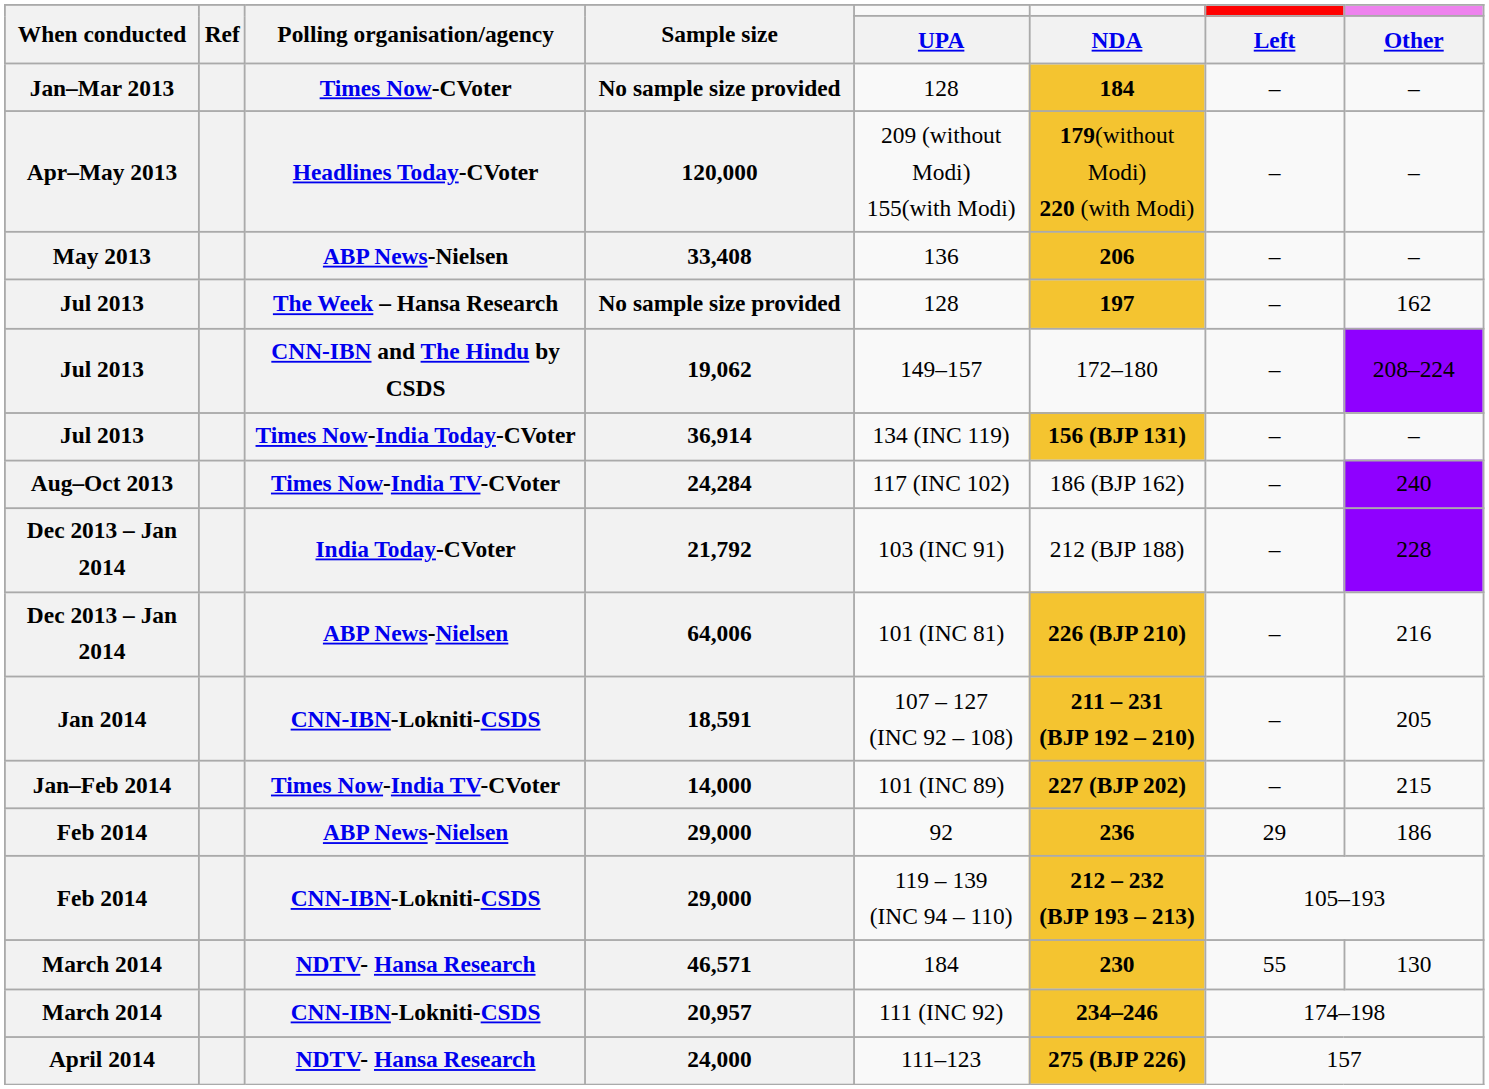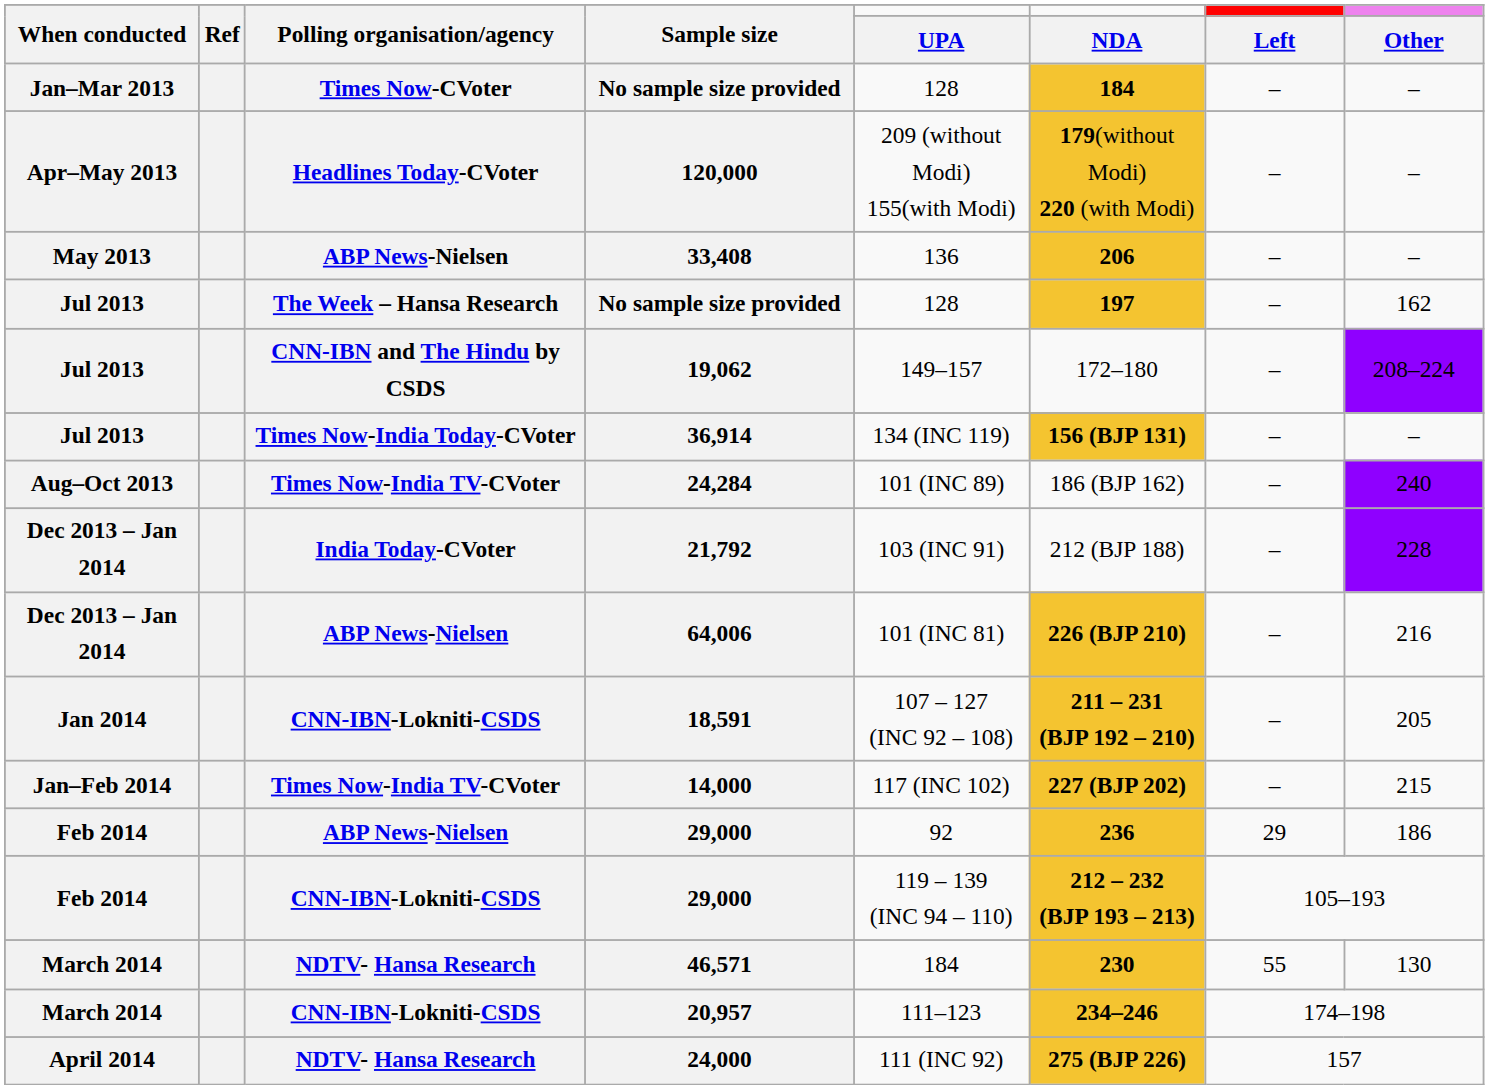24,284 | UPA: 117 (INC 102) -> 101 (INC 89)
14,000 | UPA: 101 (INC 89) -> 117 (INC 102)
20,957 | UPA: 111 (INC 92) -> 111–123
24,000 | UPA: 111–123 -> 111 (INC 92)
